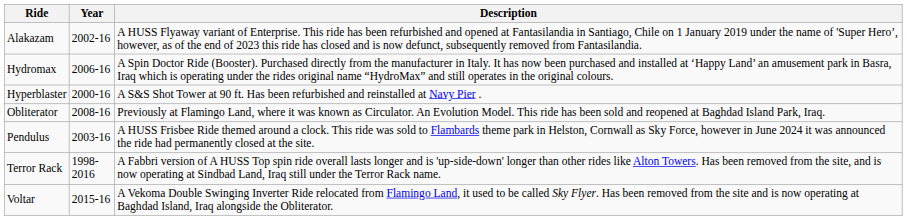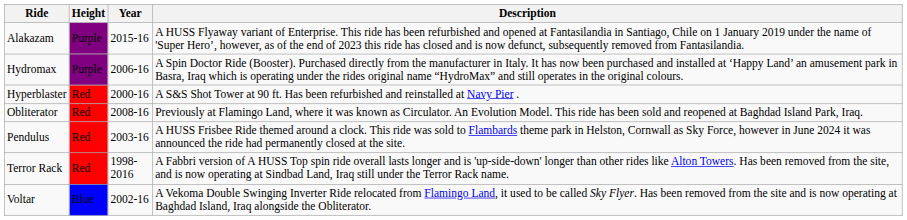+ column: Height | Purple | Purple | Red | Red | Red | Red | Blue
Alakazam | Year: 2002-16 -> 2015-16
Voltar | Year: 2015-16 -> 2002-16
